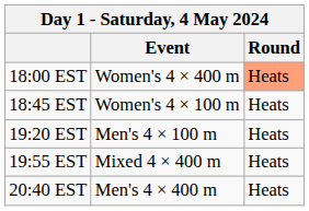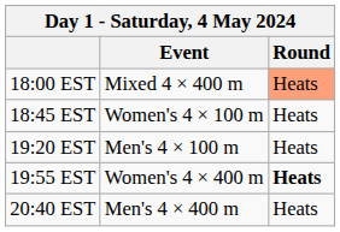18:00 EST | Event: Women's 4 × 400 m -> Mixed 4 × 400 m
19:55 EST | Event: Mixed 4 × 400 m -> Women's 4 × 400 m
19:55 EST | column 3: normal -> bold
